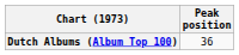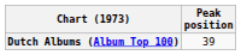Dutch Albums (Album Top 100) | Peak position: 36 -> 39
